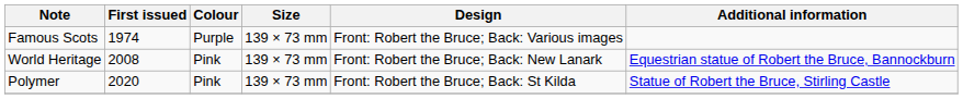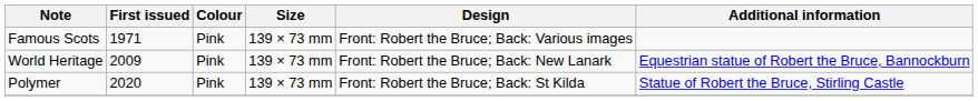Famous Scots | First issued: 1974 -> 1971
Famous Scots | Colour: Purple -> Pink
World Heritage | First issued: 2008 -> 2009
